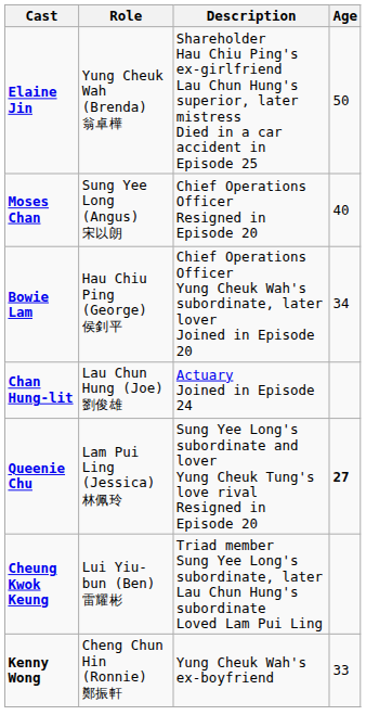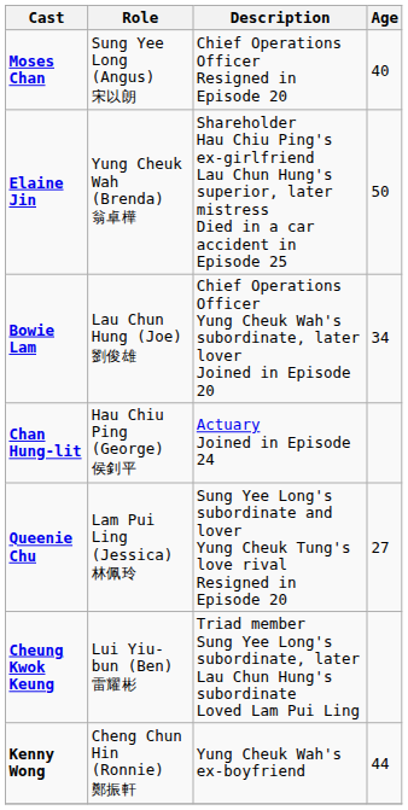rows swapped: Elaine Jin <-> Moses Chan
Bowie Lam | Role: Hau Chiu Ping (George) 侯釗平 -> Lau Chun Hung (Joe) 劉俊雄
Chan Hung-lit | Role: Lau Chun Hung (Joe) 劉俊雄 -> Hau Chiu Ping (George) 侯釗平
Queenie Chu | Age: bold -> normal
Kenny Wong | Age: 33 -> 44
